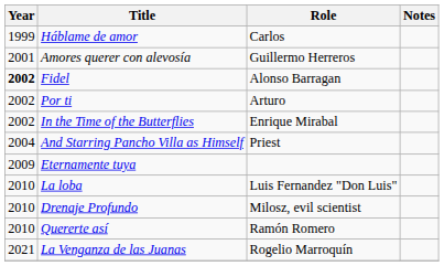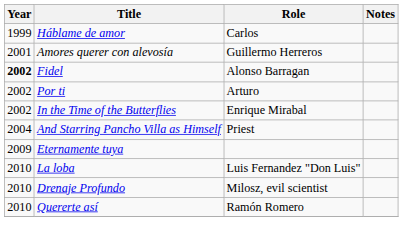- row: 2021 | La Venganza de las Juanas | Rogelio Marroquín
